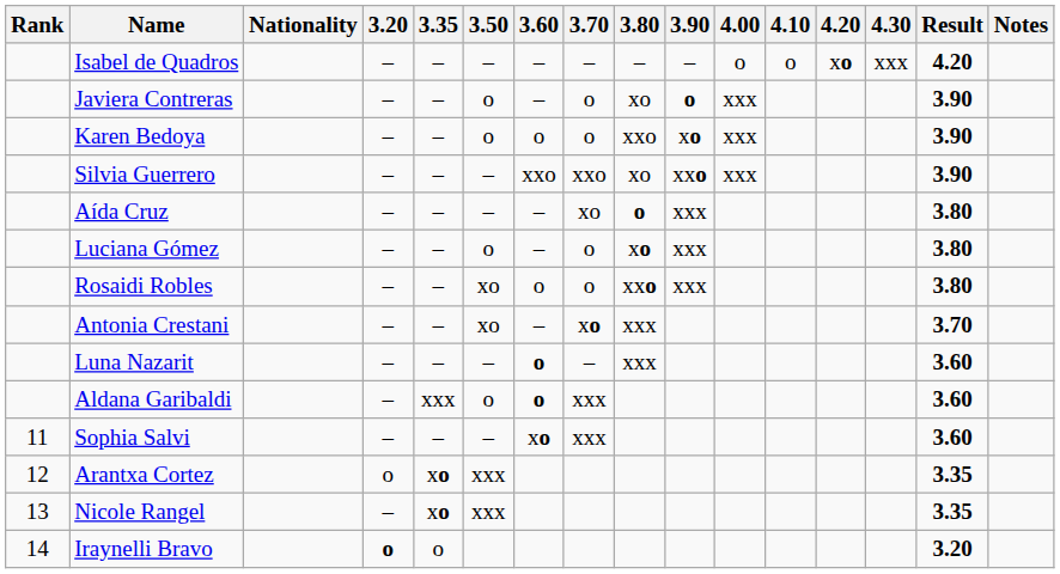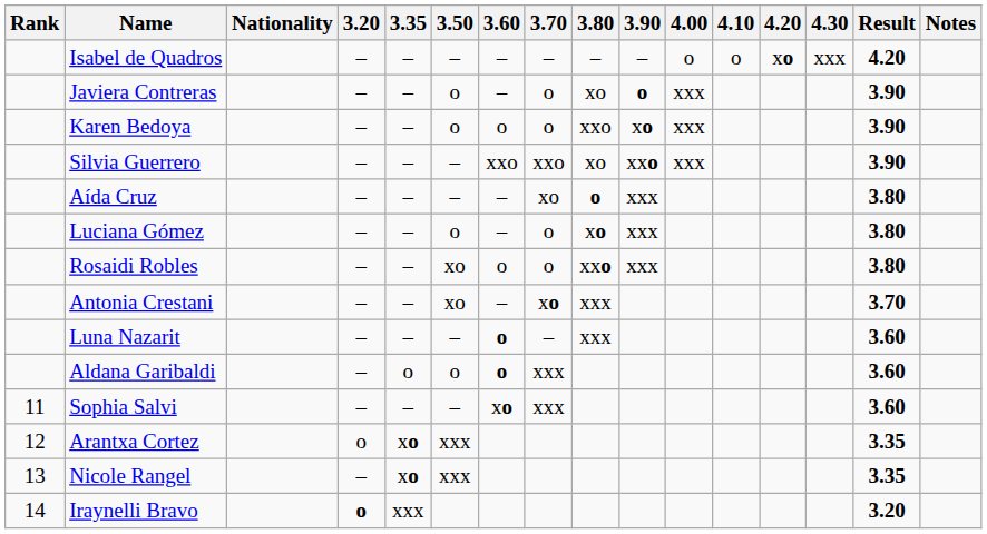Aldana Garibaldi | 3.35: xxx -> o
Iraynelli Bravo | 3.35: o -> xxx
